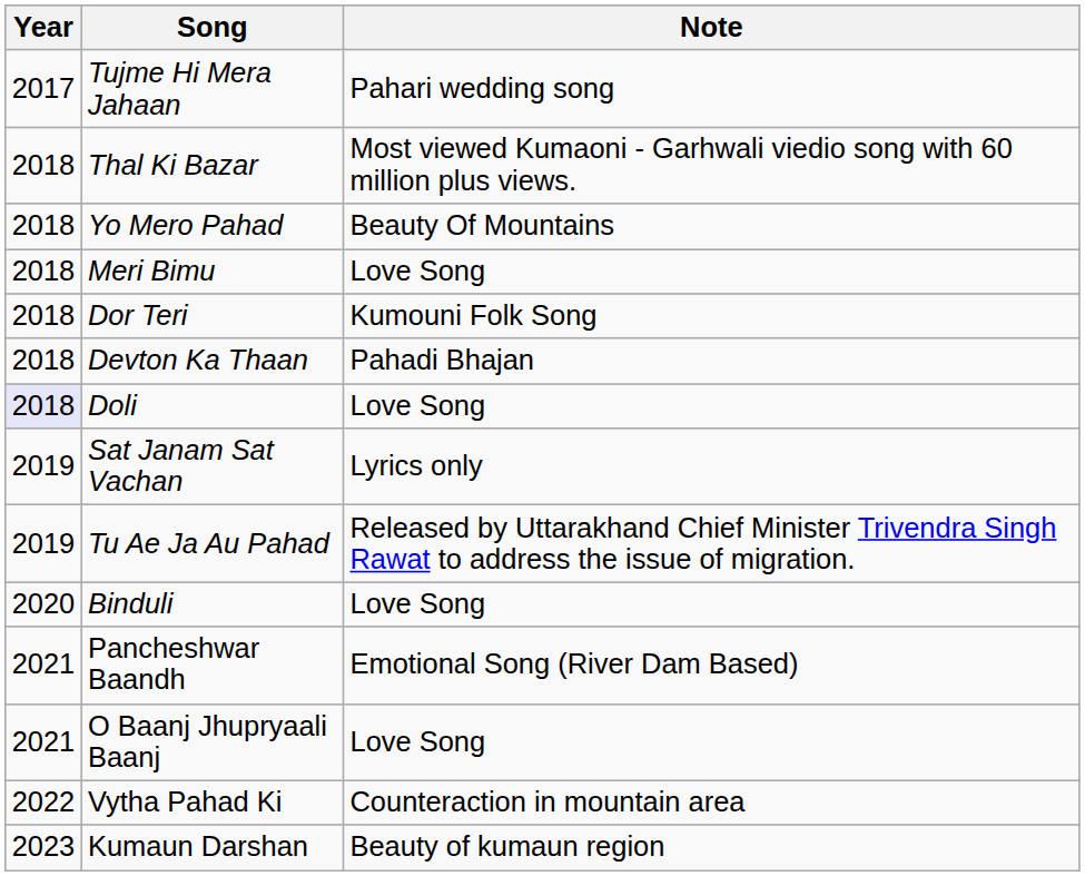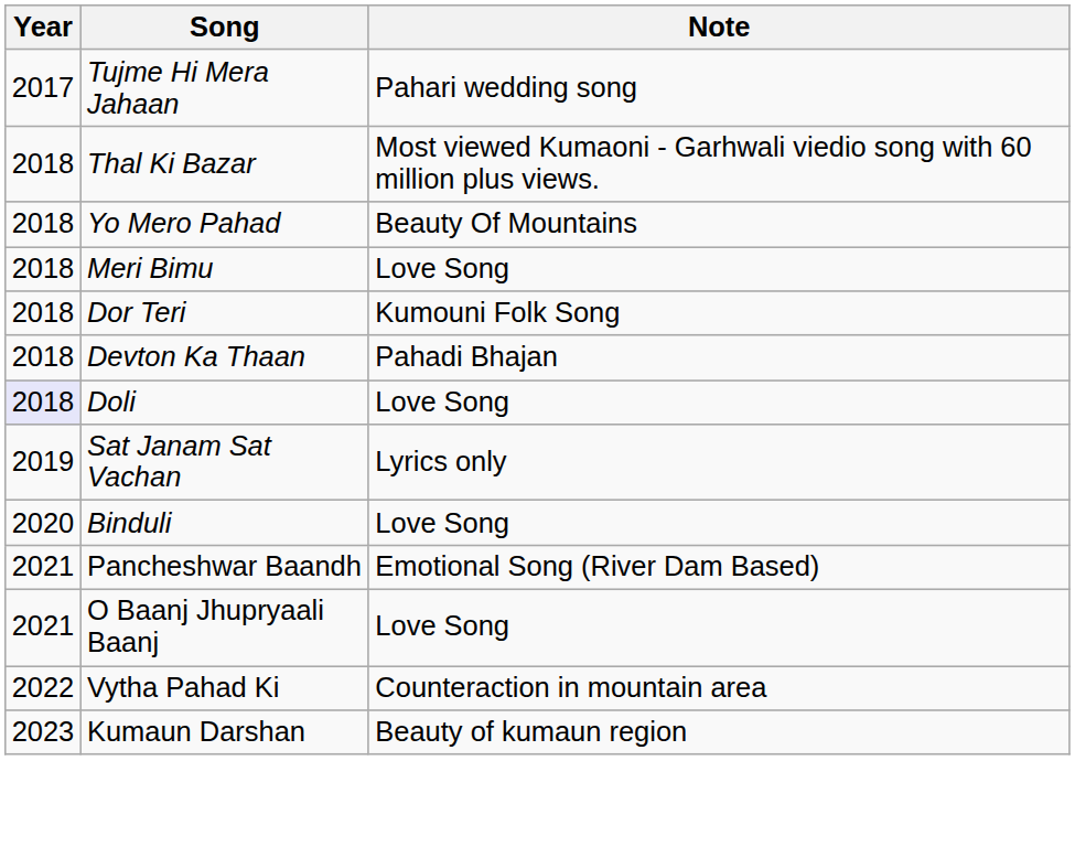- row: 2019 | Tu Ae Ja Au Pahad | Released by Uttarakhand Chief Minister Trivendra Singh Rawat to address the issue of migration.
